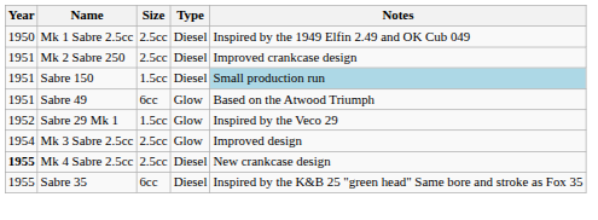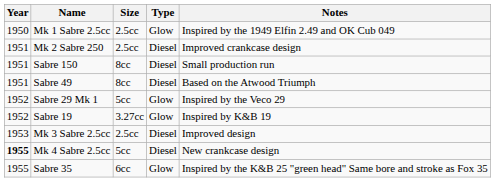Mk 1 Sabre 2.5cc | Type: Diesel -> Glow
Sabre 150 | Size: 1.5cc -> 8cc
Sabre 150 | Notes: lightblue background -> no background
Sabre 49 | Size: 6cc -> 8cc
Sabre 49 | Type: Glow -> Diesel
Sabre 29 Mk 1 | Size: 1.5cc -> 5cc
+ row: 1952 | Sabre 19 | 3.27cc | Glow | Inspired by K&B 19
Mk 3 Sabre 2.5cc | Year: 1954 -> 1953
Mk 3 Sabre 2.5cc | Type: Glow -> Diesel
Mk 4 Sabre 2.5cc | Size: 2.5cc -> 5cc
Sabre 35 | Type: Diesel -> Glow
